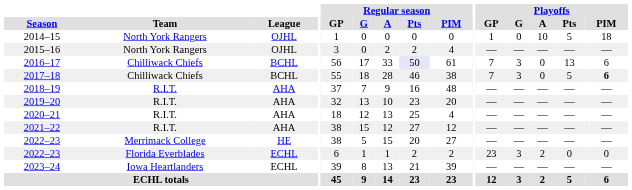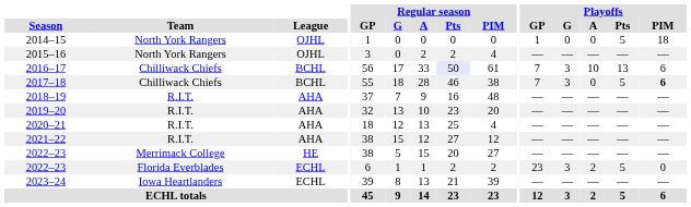2014–15 | Playoffs / A: 10 -> 0
2016–17 | Playoffs / A: 0 -> 10
2022–23 / Florida Everblades | Playoffs / Pts: 0 -> 5
